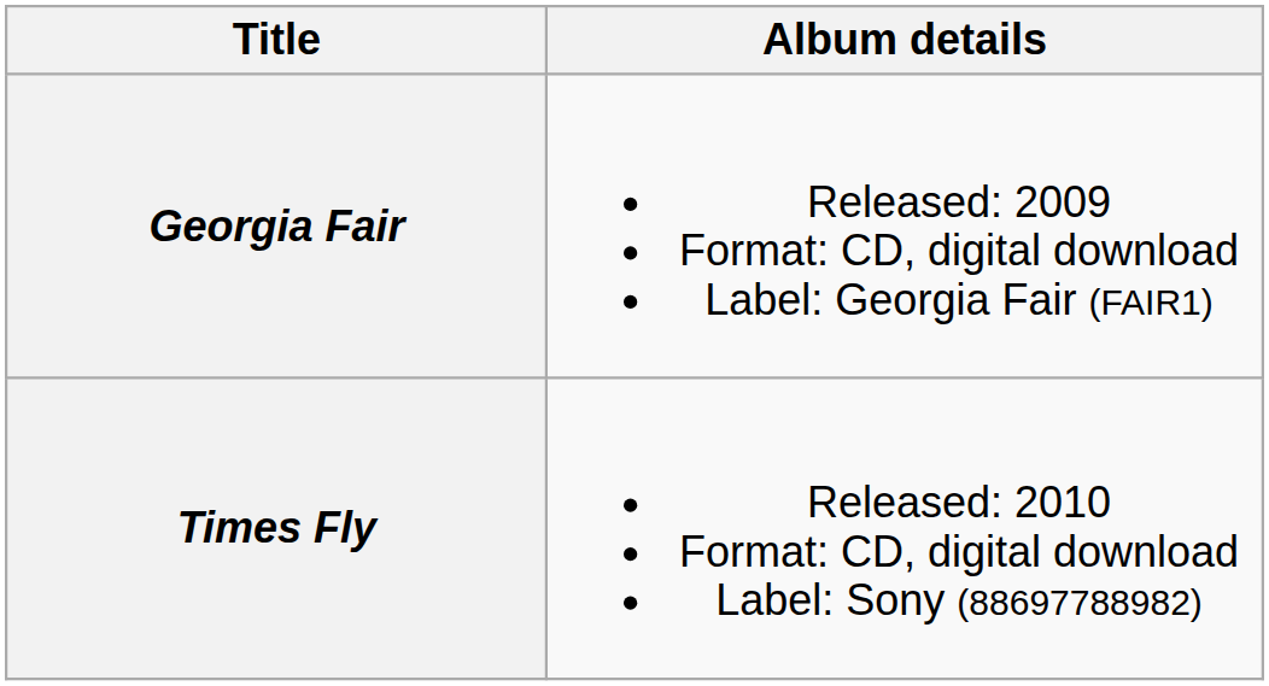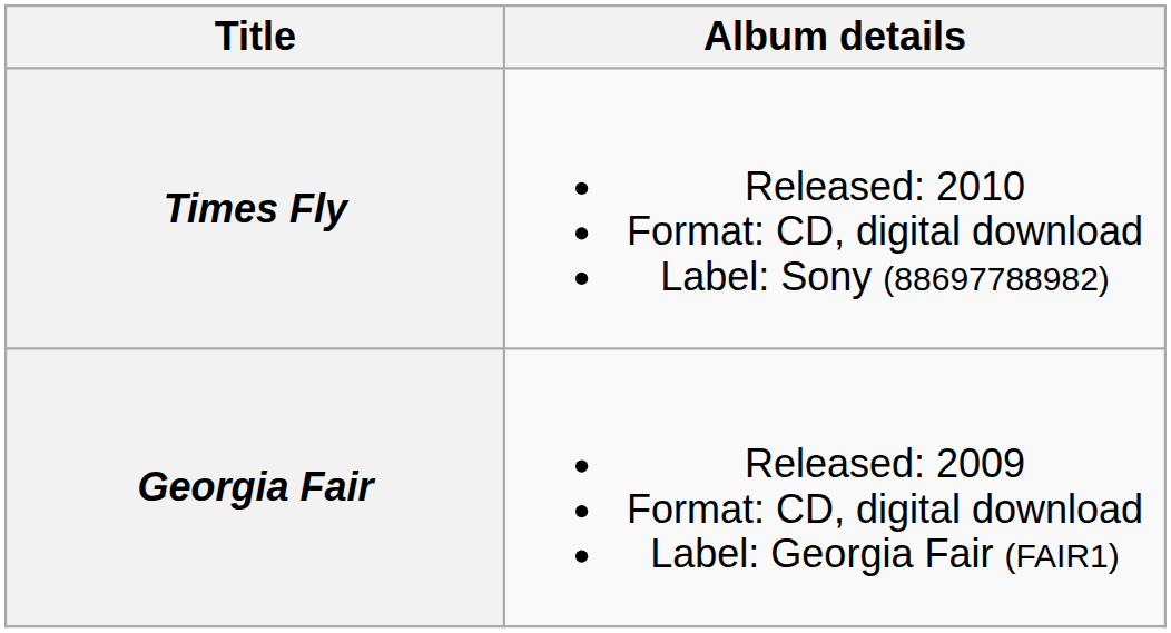rows swapped: Georgia Fair <-> Times Fly
